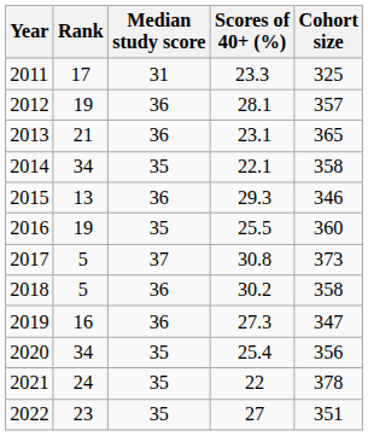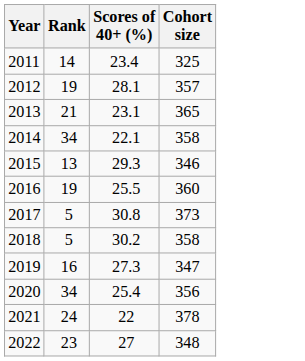- column: Median study score | 31 | 36 | 36 | 35 | 36 | 35 | 37 | 36 | 36 | 35 | 35 | 35
2011 | Rank: 17 -> 14
2011 | Scores of 40+ (%): 23.3 -> 23.4
2022 | Cohort size: 351 -> 348
